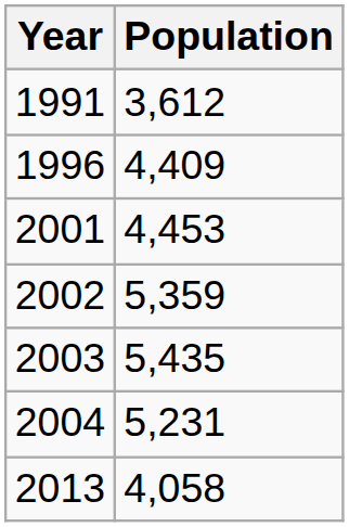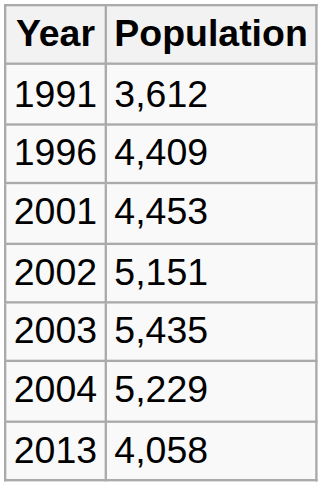2002 | Population: 5,359 -> 5,151
2004 | Population: 5,231 -> 5,229
